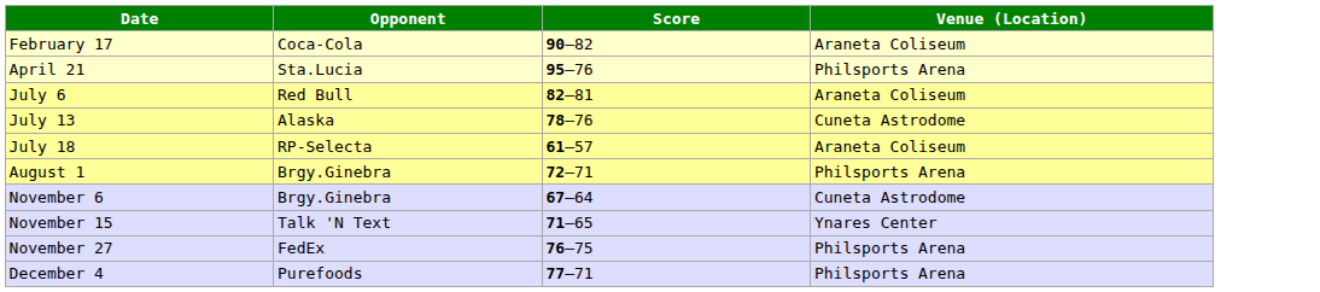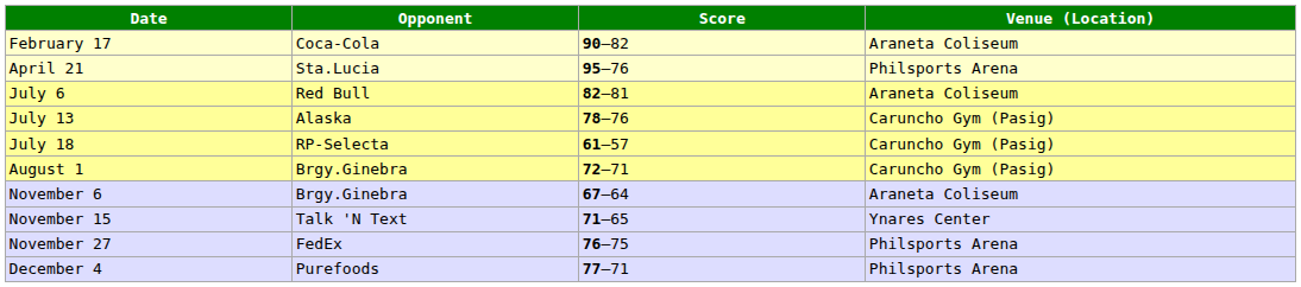July 13 | Venue (Location): Cuneta Astrodome -> Caruncho Gym (Pasig)
July 18 | Venue (Location): Araneta Coliseum -> Caruncho Gym (Pasig)
August 1 | Venue (Location): Philsports Arena -> Caruncho Gym (Pasig)
November 6 | Venue (Location): Cuneta Astrodome -> Araneta Coliseum
